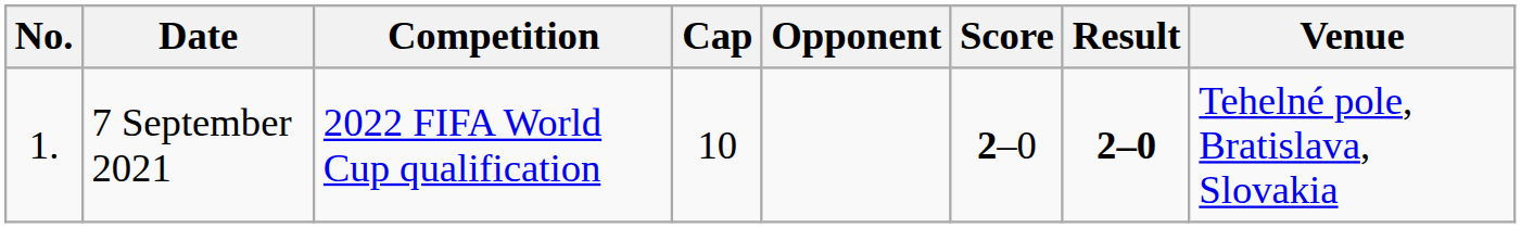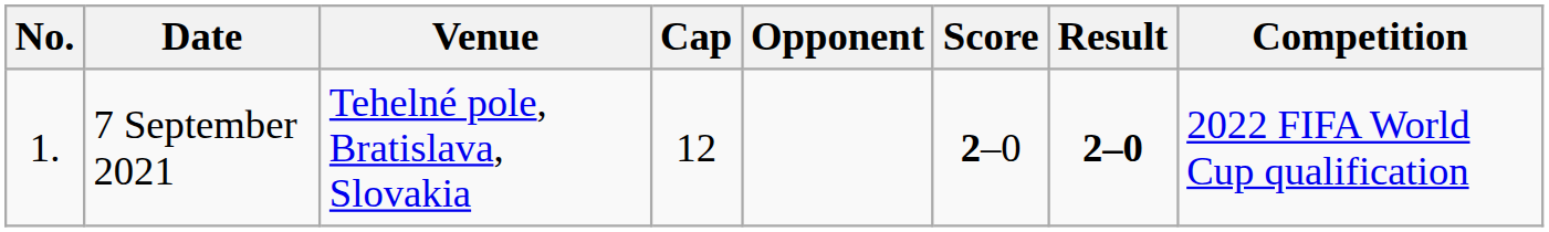columns swapped: Venue <-> Competition
7 September 2021 | Cap: 10 -> 12
